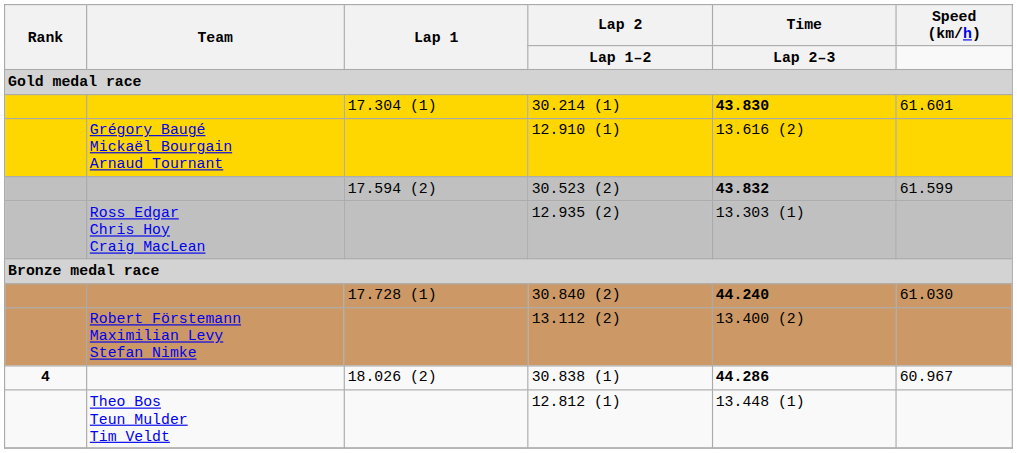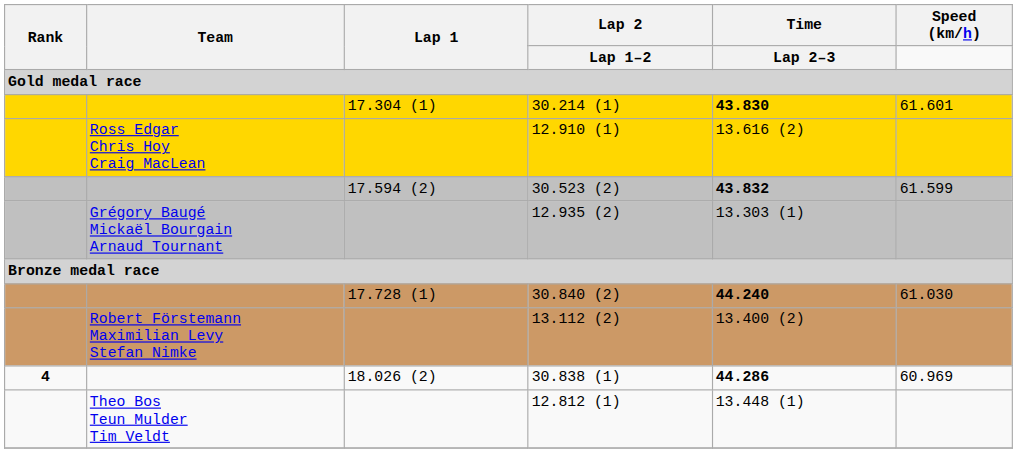12.910 (1) | Team: Grégory Baugé Mickaël Bourgain Arnaud Tournant -> Ross Edgar Chris Hoy Craig MacLean
12.935 (2) | Team: Ross Edgar Chris Hoy Craig MacLean -> Grégory Baugé Mickaël Bourgain Arnaud Tournant
30.838 (1) | Speed (km/h): 60.967 -> 60.969
